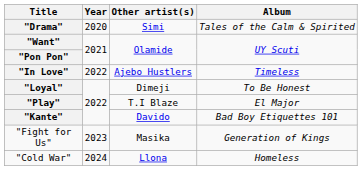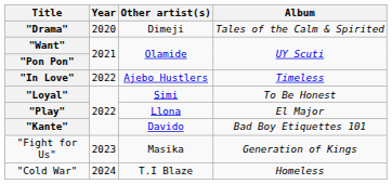"Drama" | Other artist(s): Simi -> Dimeji
"Loyal" | Other artist(s): Dimeji -> Simi
"Play" | Other artist(s): T.I Blaze -> Llona
"Cold War" | Other artist(s): Llona -> T.I Blaze
